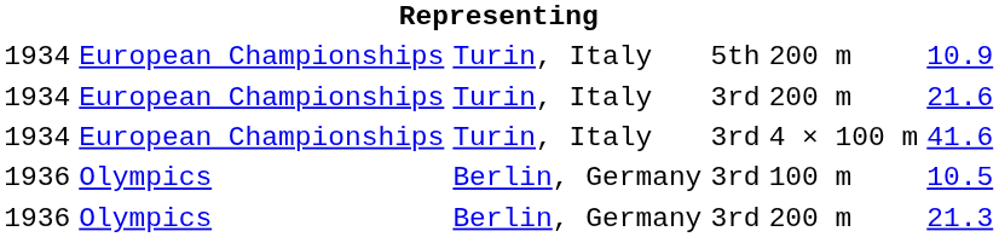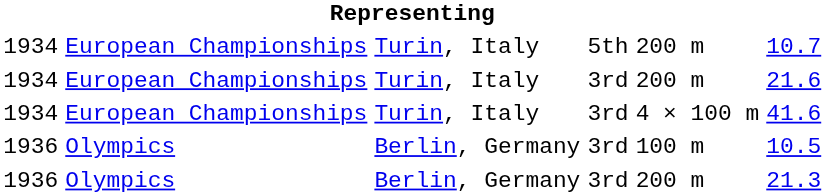1934 / 5th | column 6: 10.9 -> 10.7
